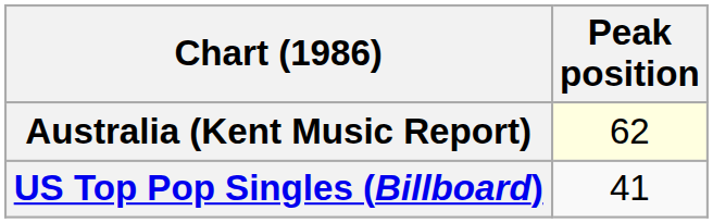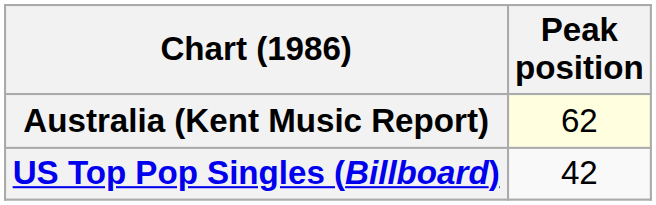US Top Pop Singles (Billboard) | Peak position: 41 -> 42
